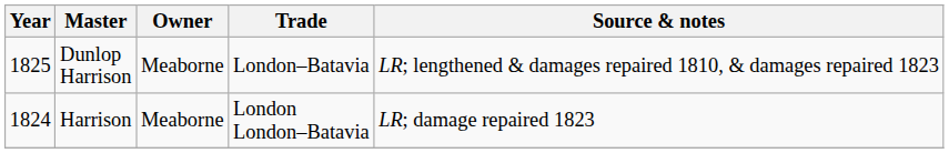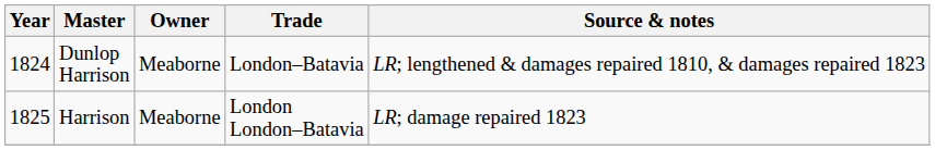Dunlop Harrison | Year: 1825 -> 1824
Harrison | Year: 1824 -> 1825
